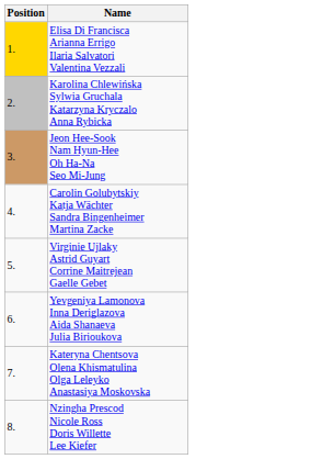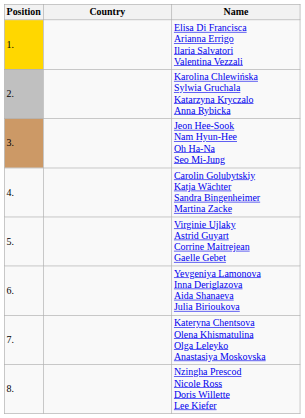+ column: Country
